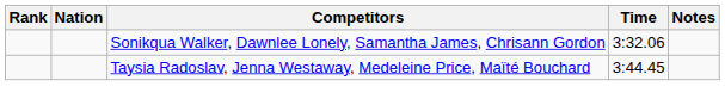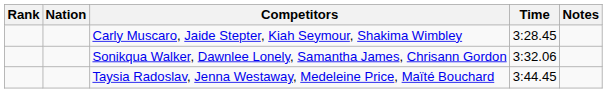+ row: Carly Muscaro, Jaide Stepter, Kiah Seymour, Shakima Wimbley | 3:28.45
